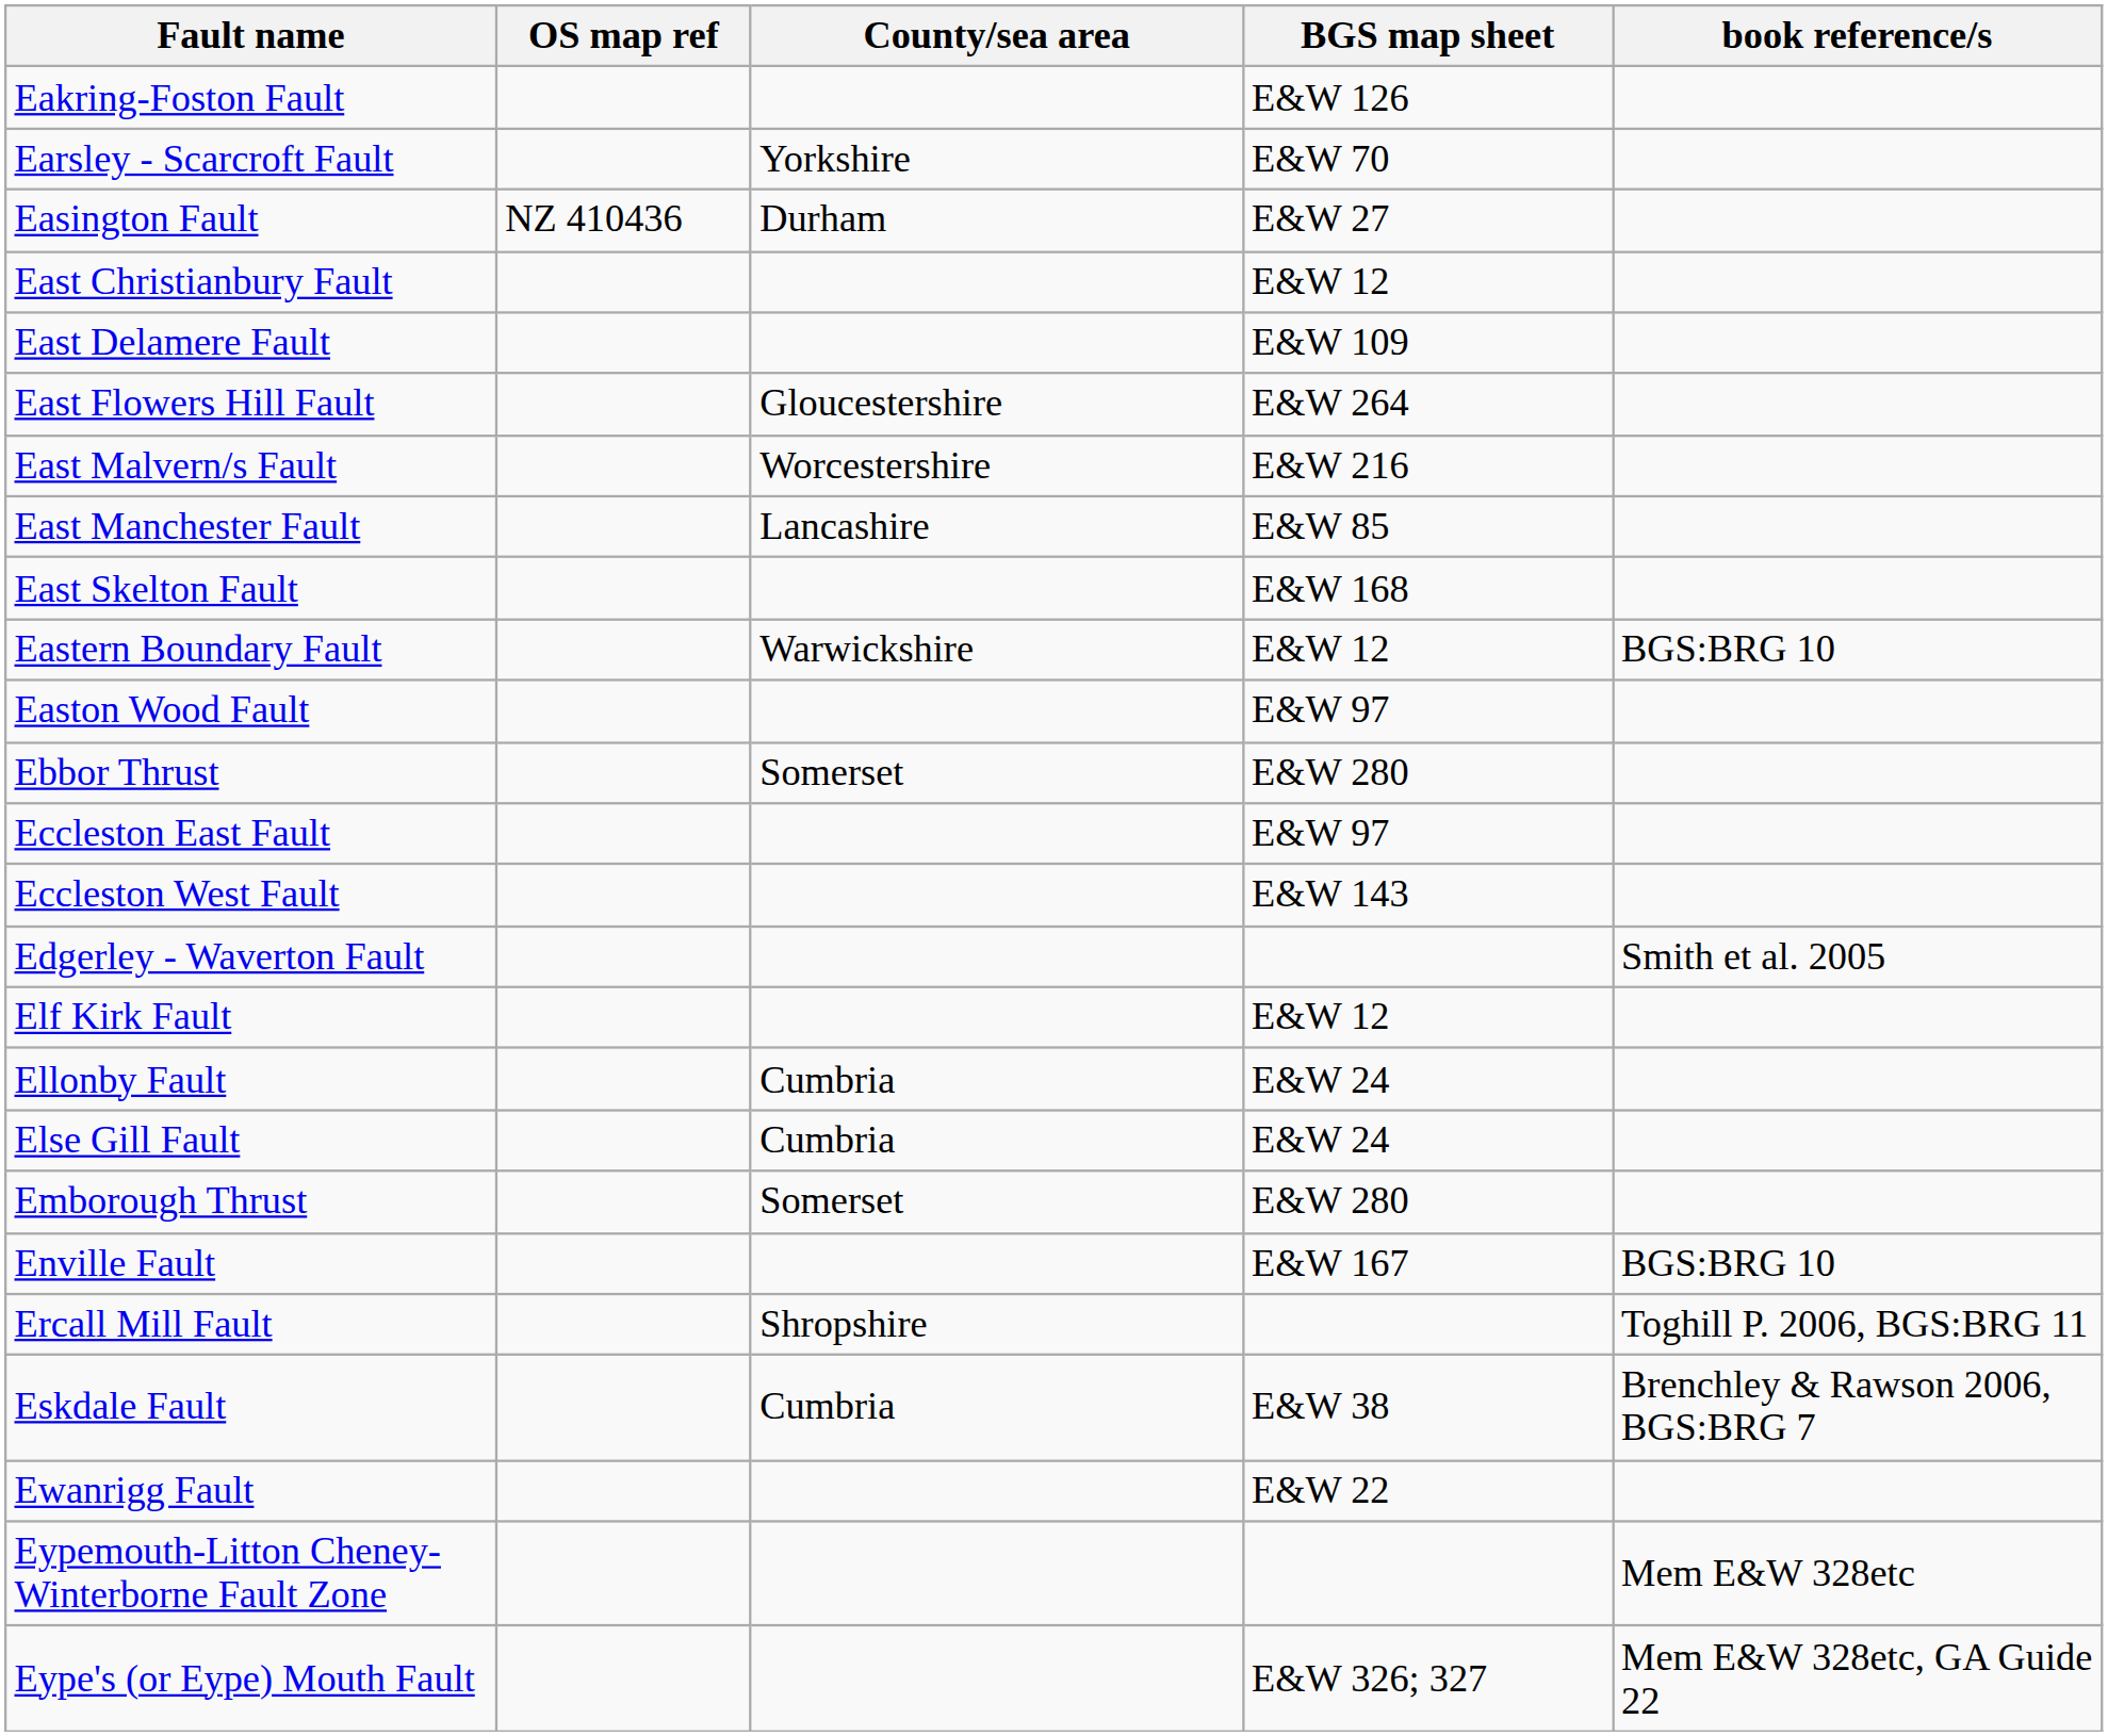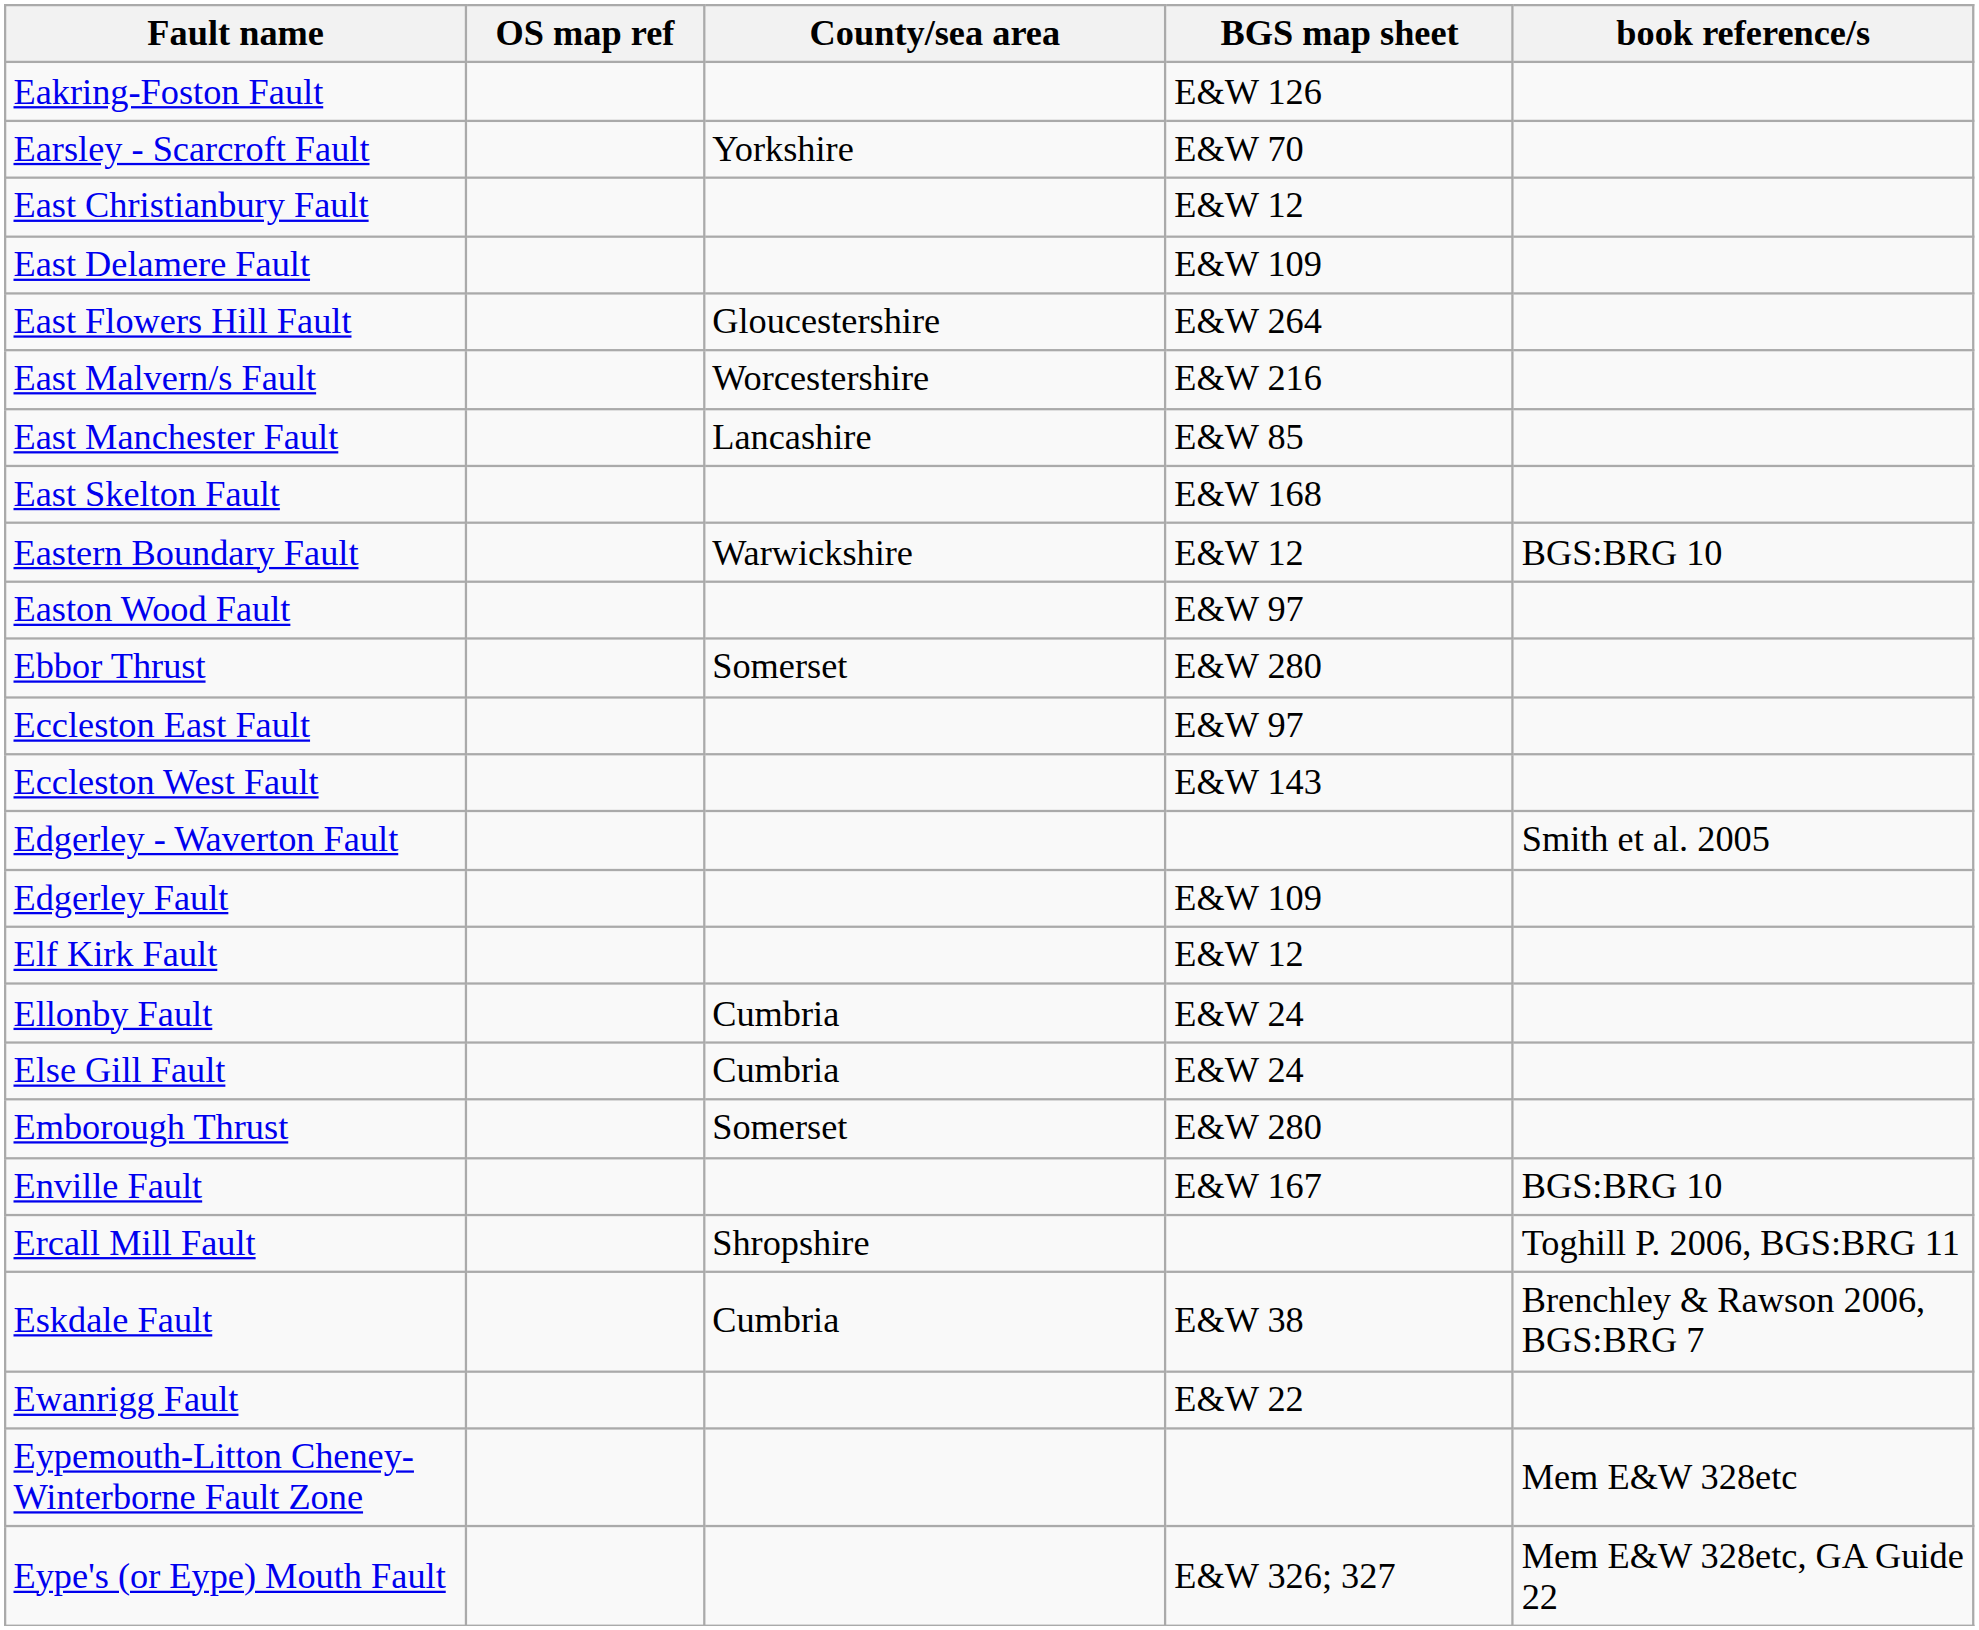- row: Easington Fault | NZ 410436 | Durham | E&W 27
+ row: Edgerley Fault | E&W 109
